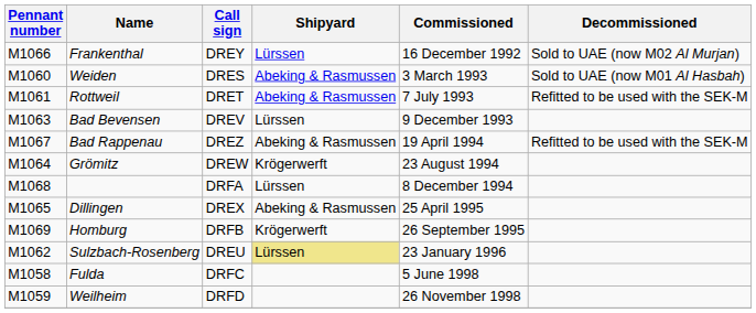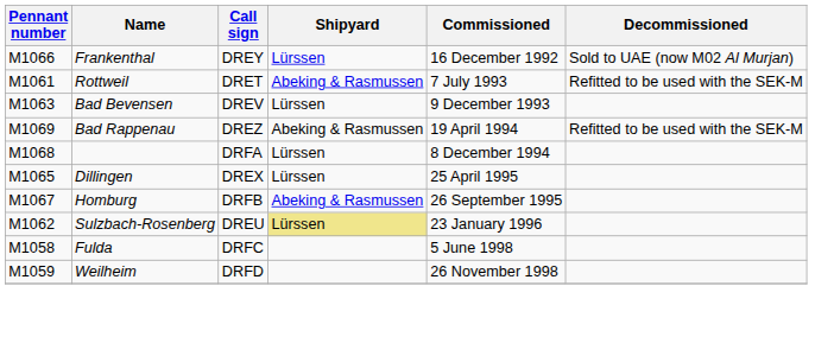- row: M1060 | Weiden | DRES | Abeking & Rasmussen | 3 March 1993 | Sold to UAE (now M01 Al Hasbah)
Bad Rappenau | Pennant number: M1067 -> M1069
- row: M1064 | Grömitz | DREW | Krögerwerft | 23 August 1994
Dillingen | Shipyard: Abeking & Rasmussen -> Lürssen
Homburg | Pennant number: M1069 -> M1067
Homburg | Shipyard: Krögerwerft -> Abeking & Rasmussen
